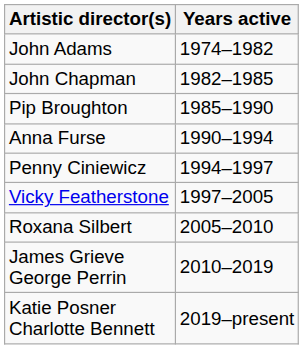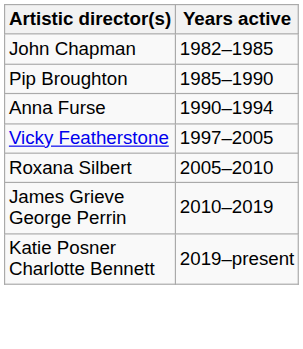- row: John Adams | 1974–1982
- row: Penny Ciniewicz | 1994–1997
